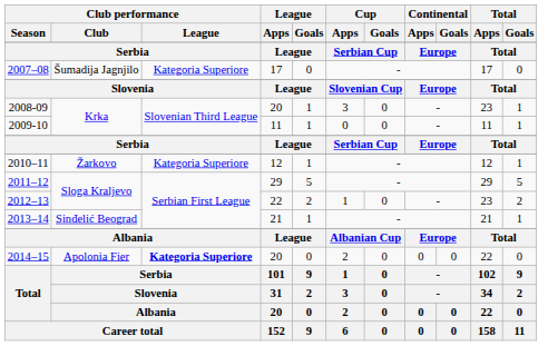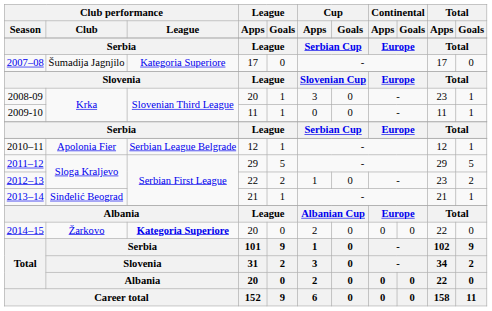2010–11 | Club performance / Club: Žarkovo -> Apolonia Fier
2010–11 | Club performance / League: Kategoria Superiore -> Serbian League Belgrade
2014–15 | Club performance / Club: Apolonia Fier -> Žarkovo
